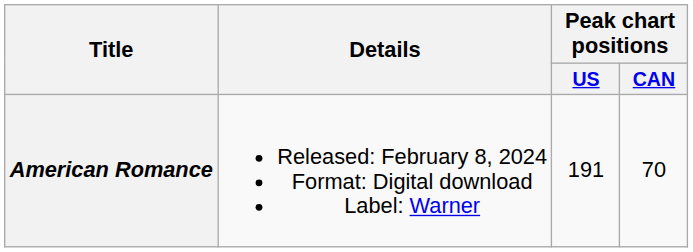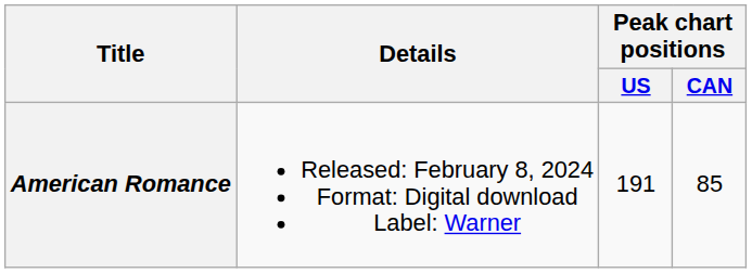American Romance | Peak chart positions / CAN: 70 -> 85
